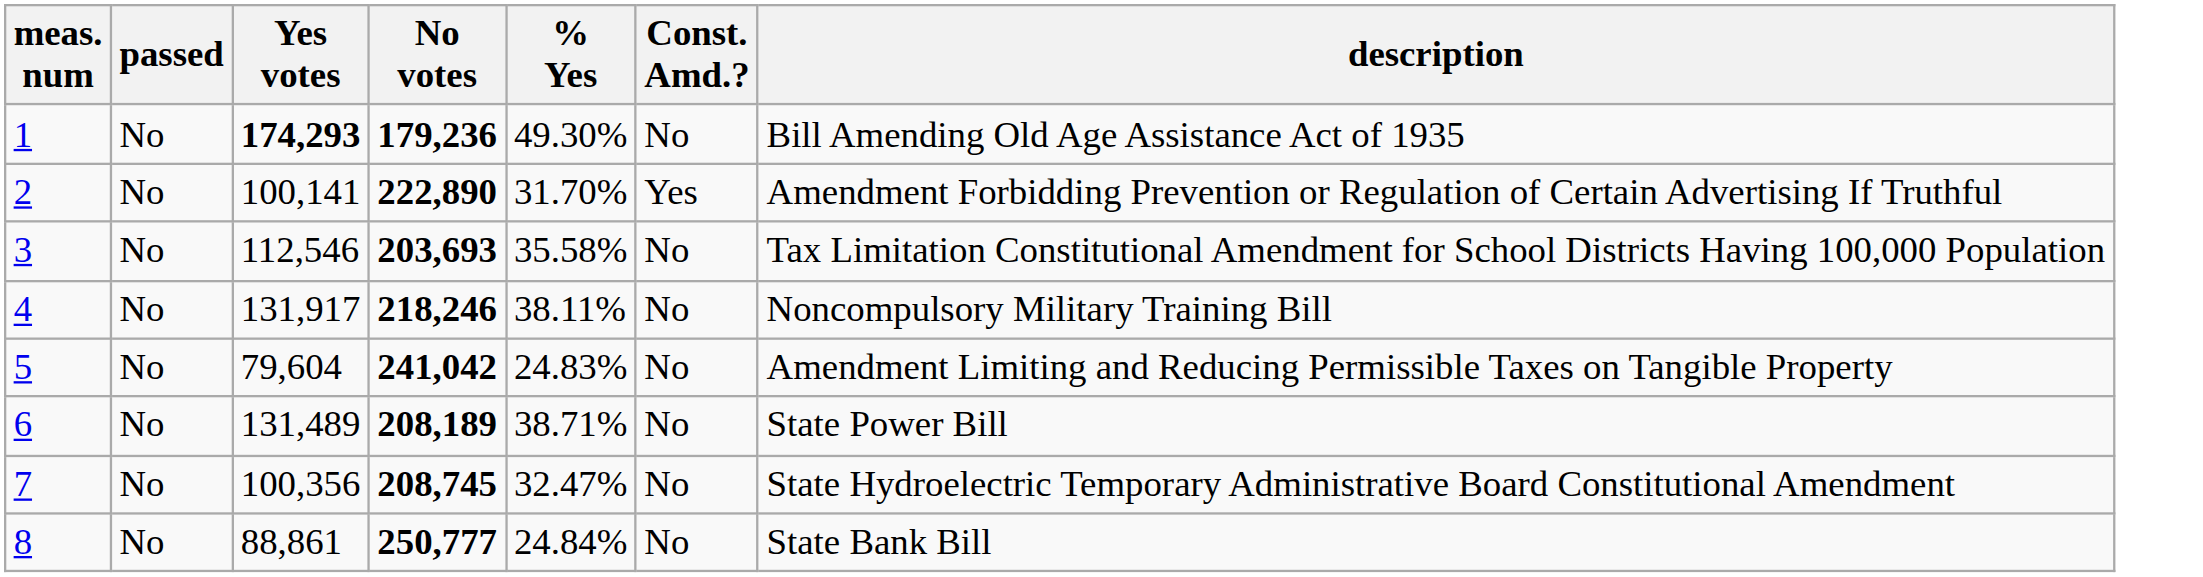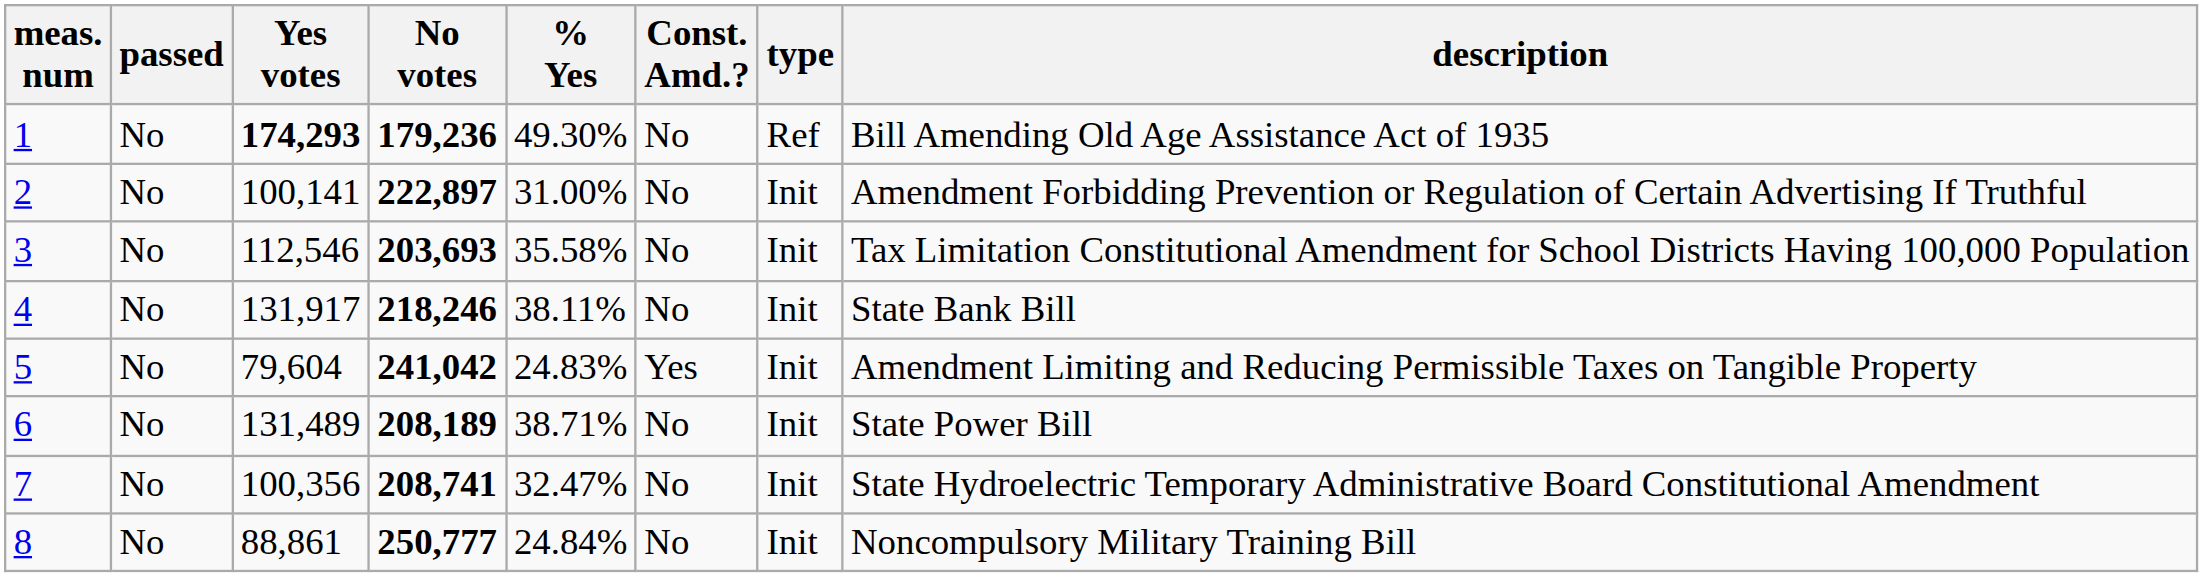+ column: type | Ref | Init | Init | Init | Init | Init | Init | Init
2 | No votes: 222,890 -> 222,897
2 | % Yes: 31.70% -> 31.00%
2 | Const. Amd.?: Yes -> No
4 | description: Noncompulsory Military Training Bill -> State Bank Bill
5 | Const. Amd.?: No -> Yes
7 | No votes: 208,745 -> 208,741
8 | description: State Bank Bill -> Noncompulsory Military Training Bill
